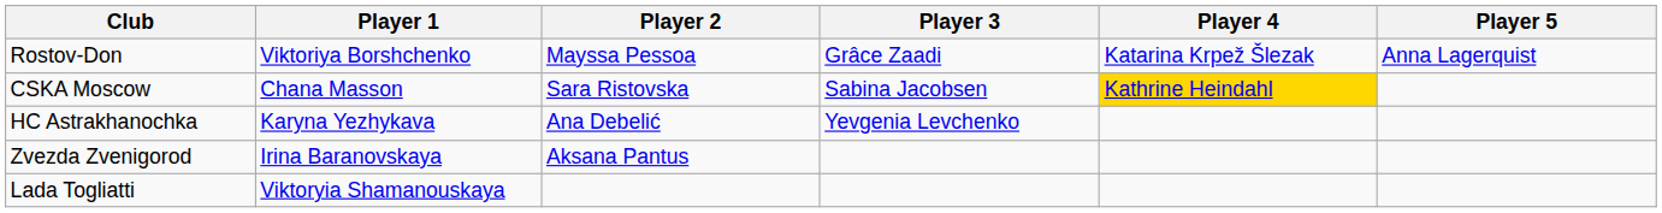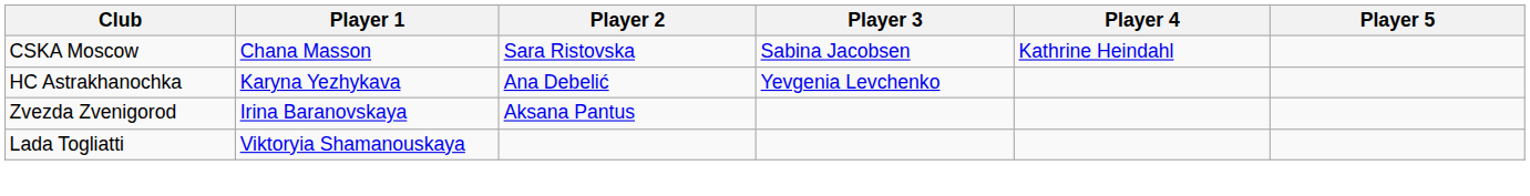- row: Rostov-Don | Viktoriya Borshchenko | Mayssa Pessoa | Grâce Zaadi | Katarina Krpež Šlezak | Anna Lagerquist
CSKA Moscow | Player 4: gold background -> no background
